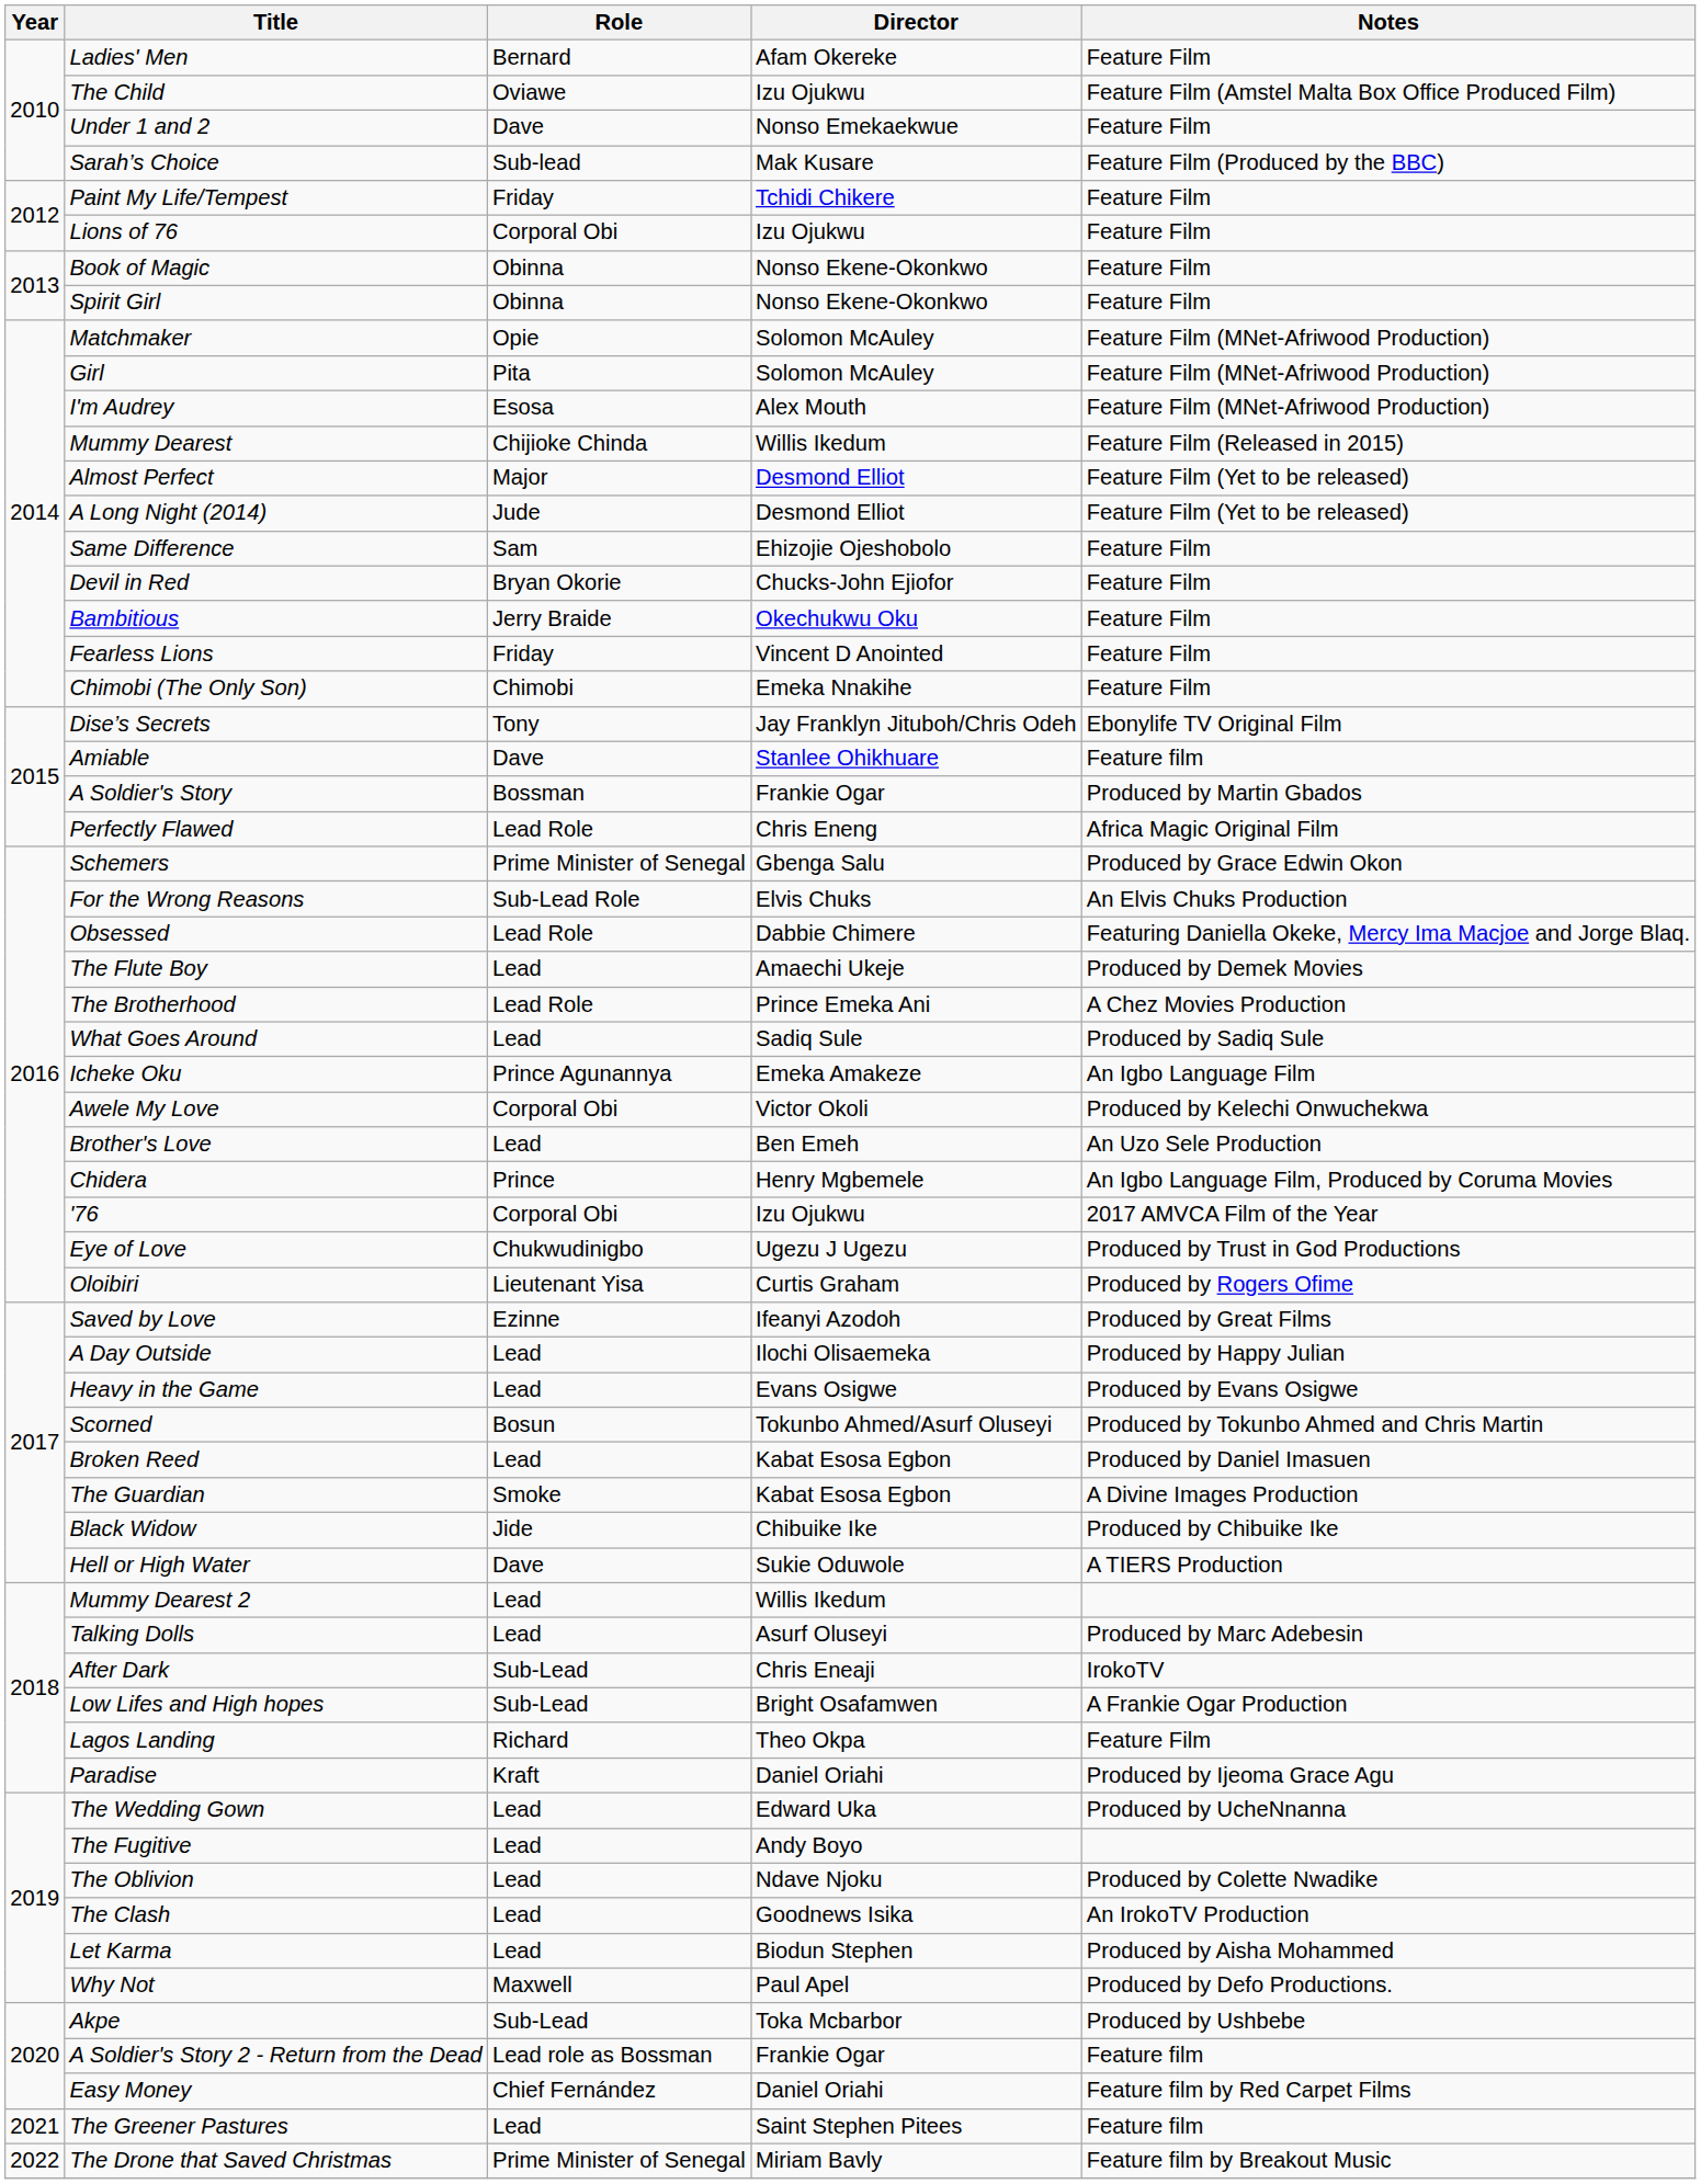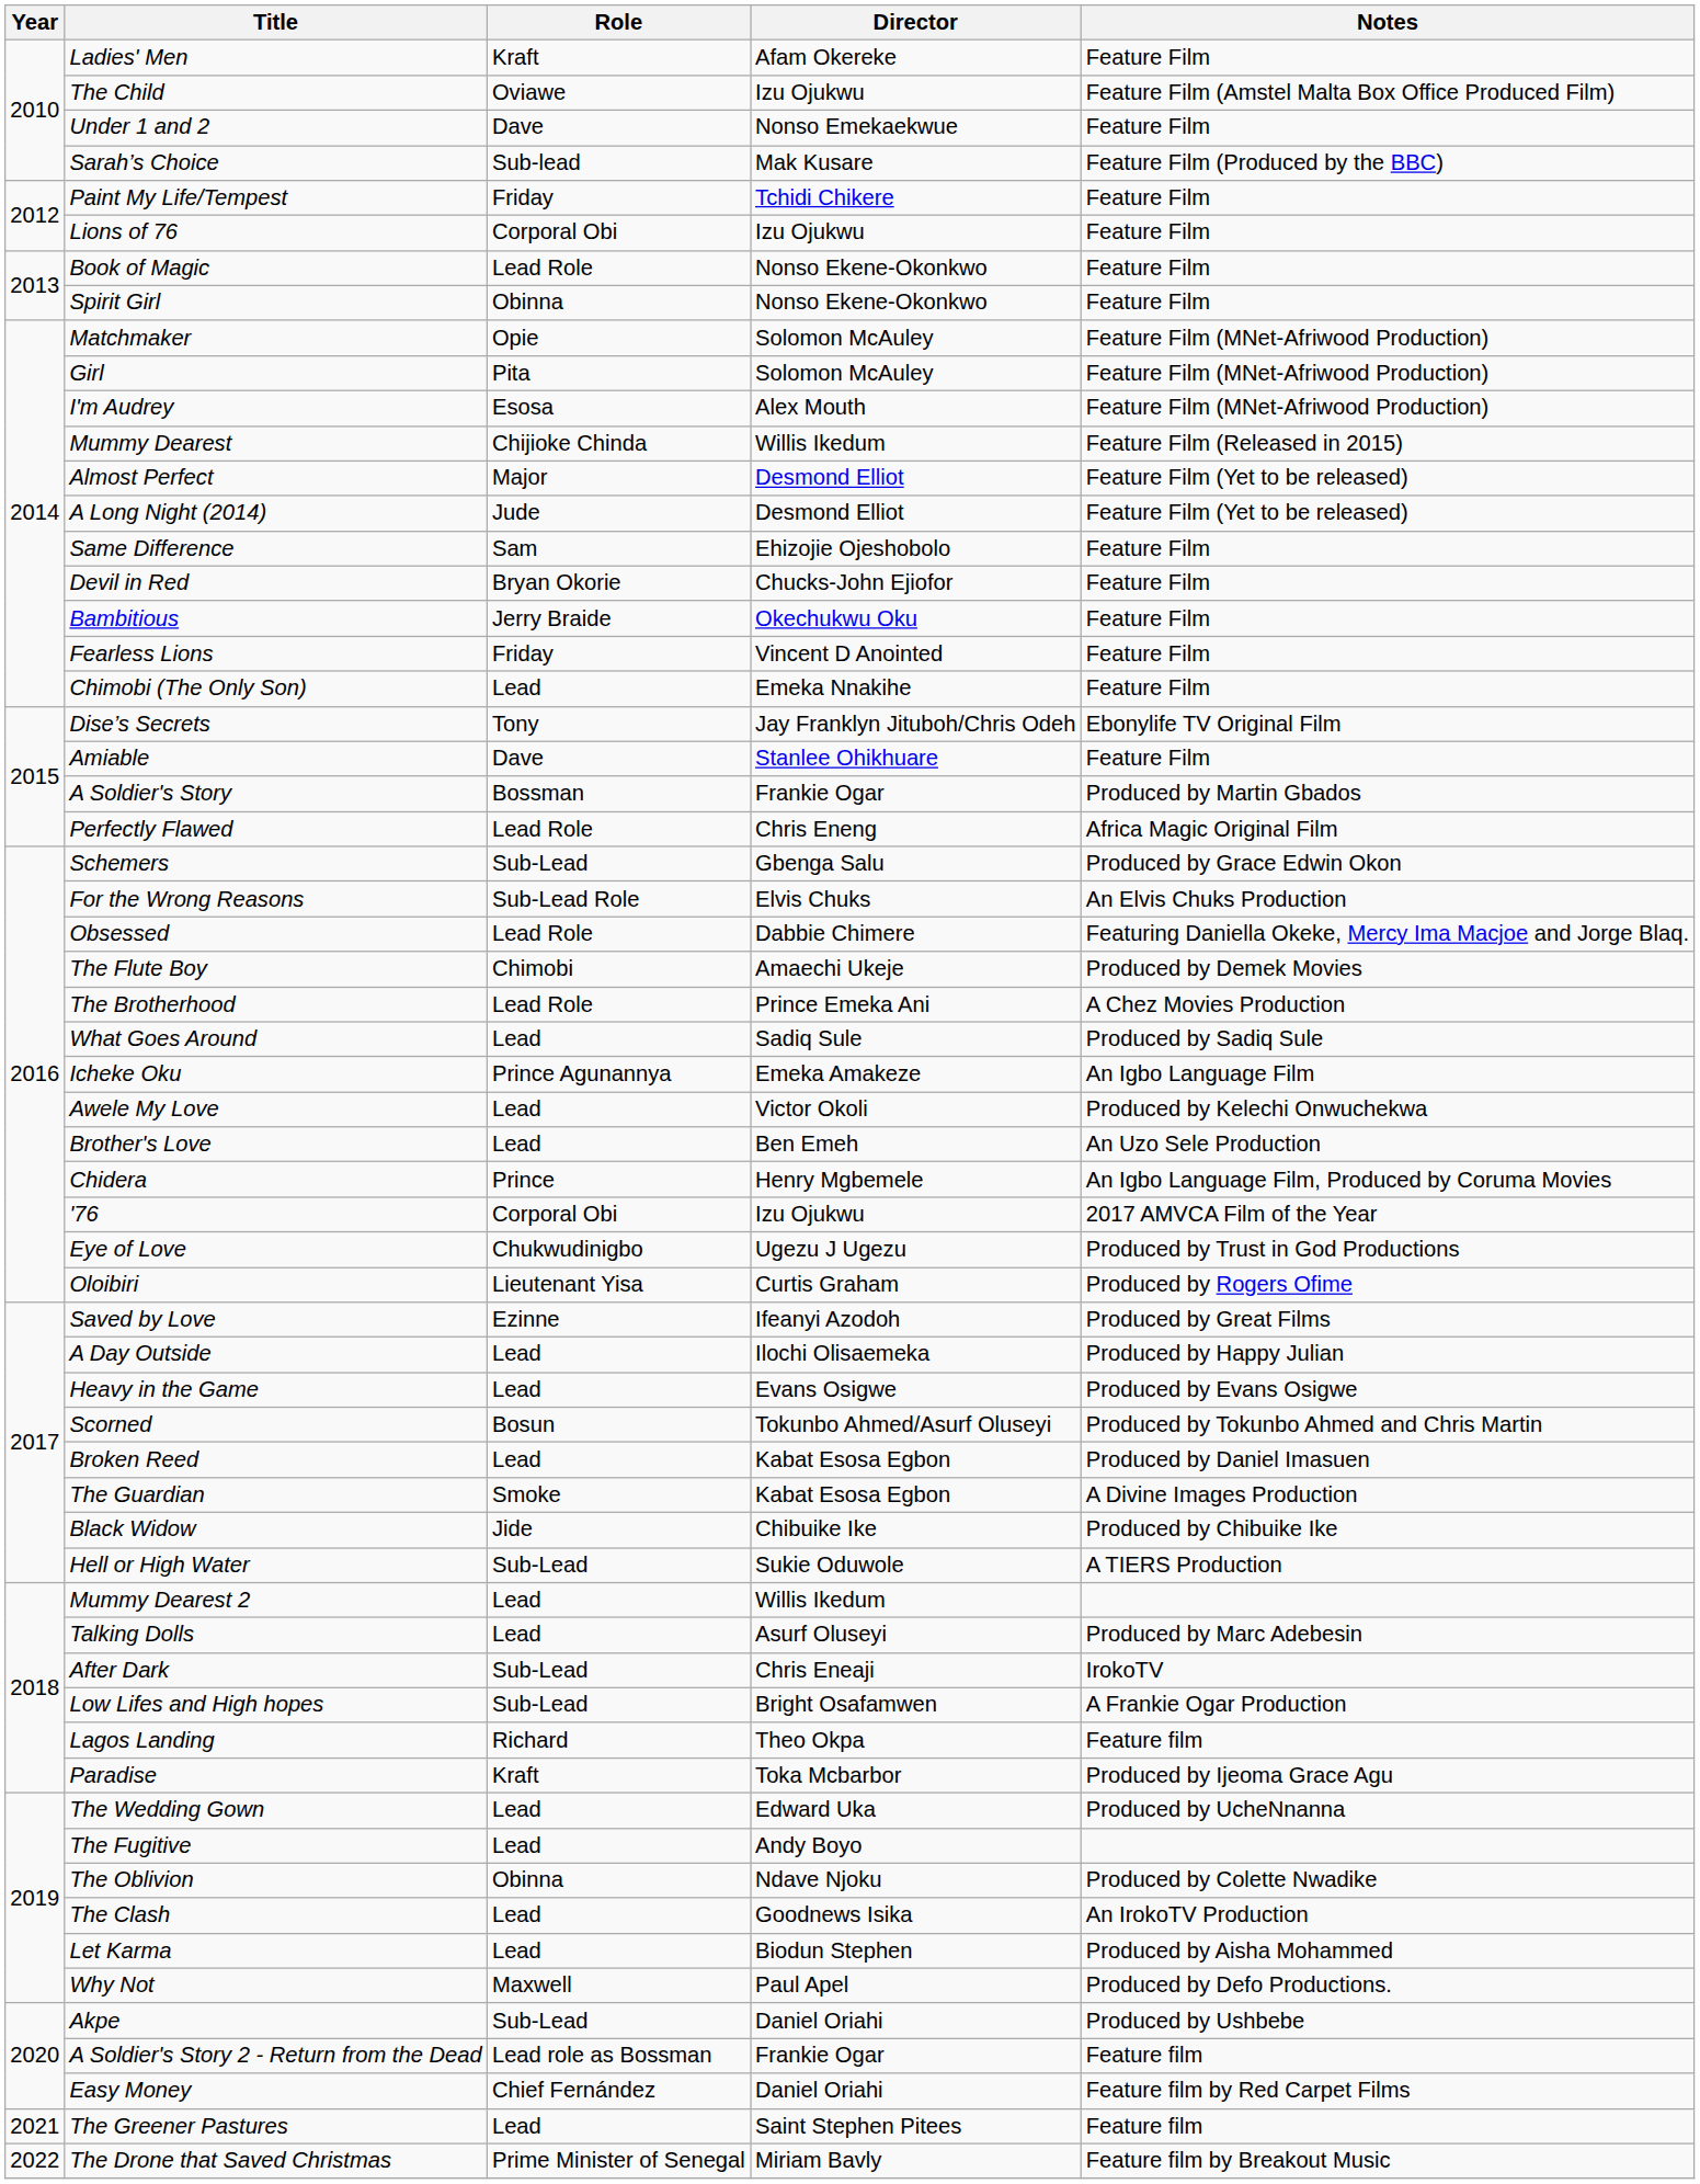Ladies' Men | Role: Bernard -> Kraft
Book of Magic | Role: Obinna -> Lead Role
Chimobi (The Only Son) | Role: Chimobi -> Lead
Amiable | Notes: Feature film -> Feature Film
Schemers | Role: Prime Minister of Senegal -> Sub-Lead
The Flute Boy | Role: Lead -> Chimobi
Awele My Love | Role: Corporal Obi -> Lead
Hell or High Water | Role: Dave -> Sub-Lead
Lagos Landing | Notes: Feature Film -> Feature film
Paradise | Director: Daniel Oriahi -> Toka Mcbarbor
The Oblivion | Role: Lead -> Obinna
Akpe | Director: Toka Mcbarbor -> Daniel Oriahi
